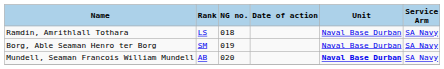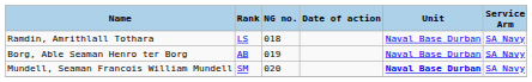Borg, Able Seaman Henro ter Borg | Rank: SM -> AB
Mundell, Seaman Francois William Mundell | Rank: AB -> SM
